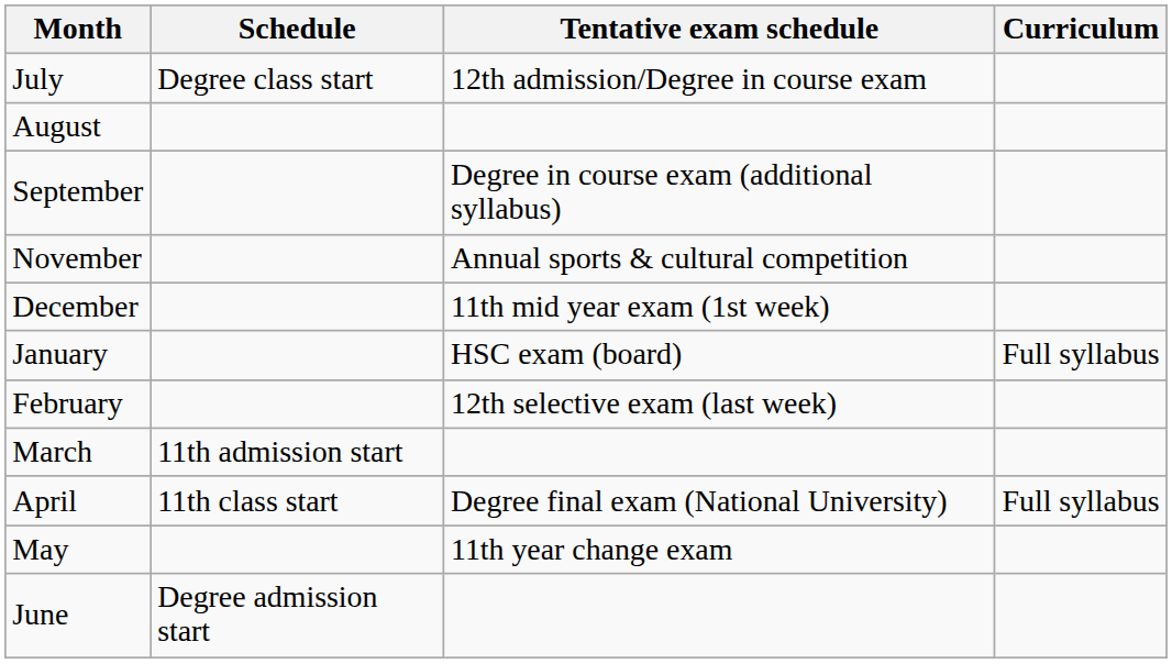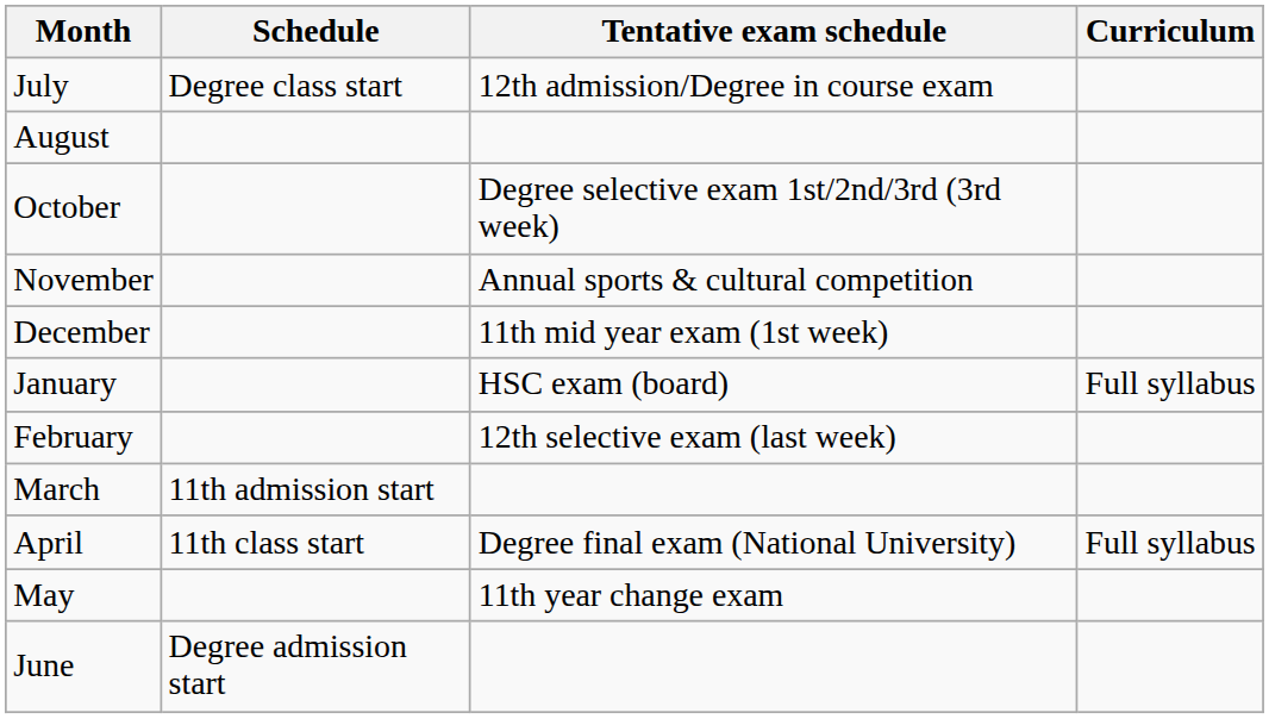- row: September | Degree in course exam (additional syllabus)
+ row: October | Degree selective exam 1st/2nd/3rd (3rd week)
